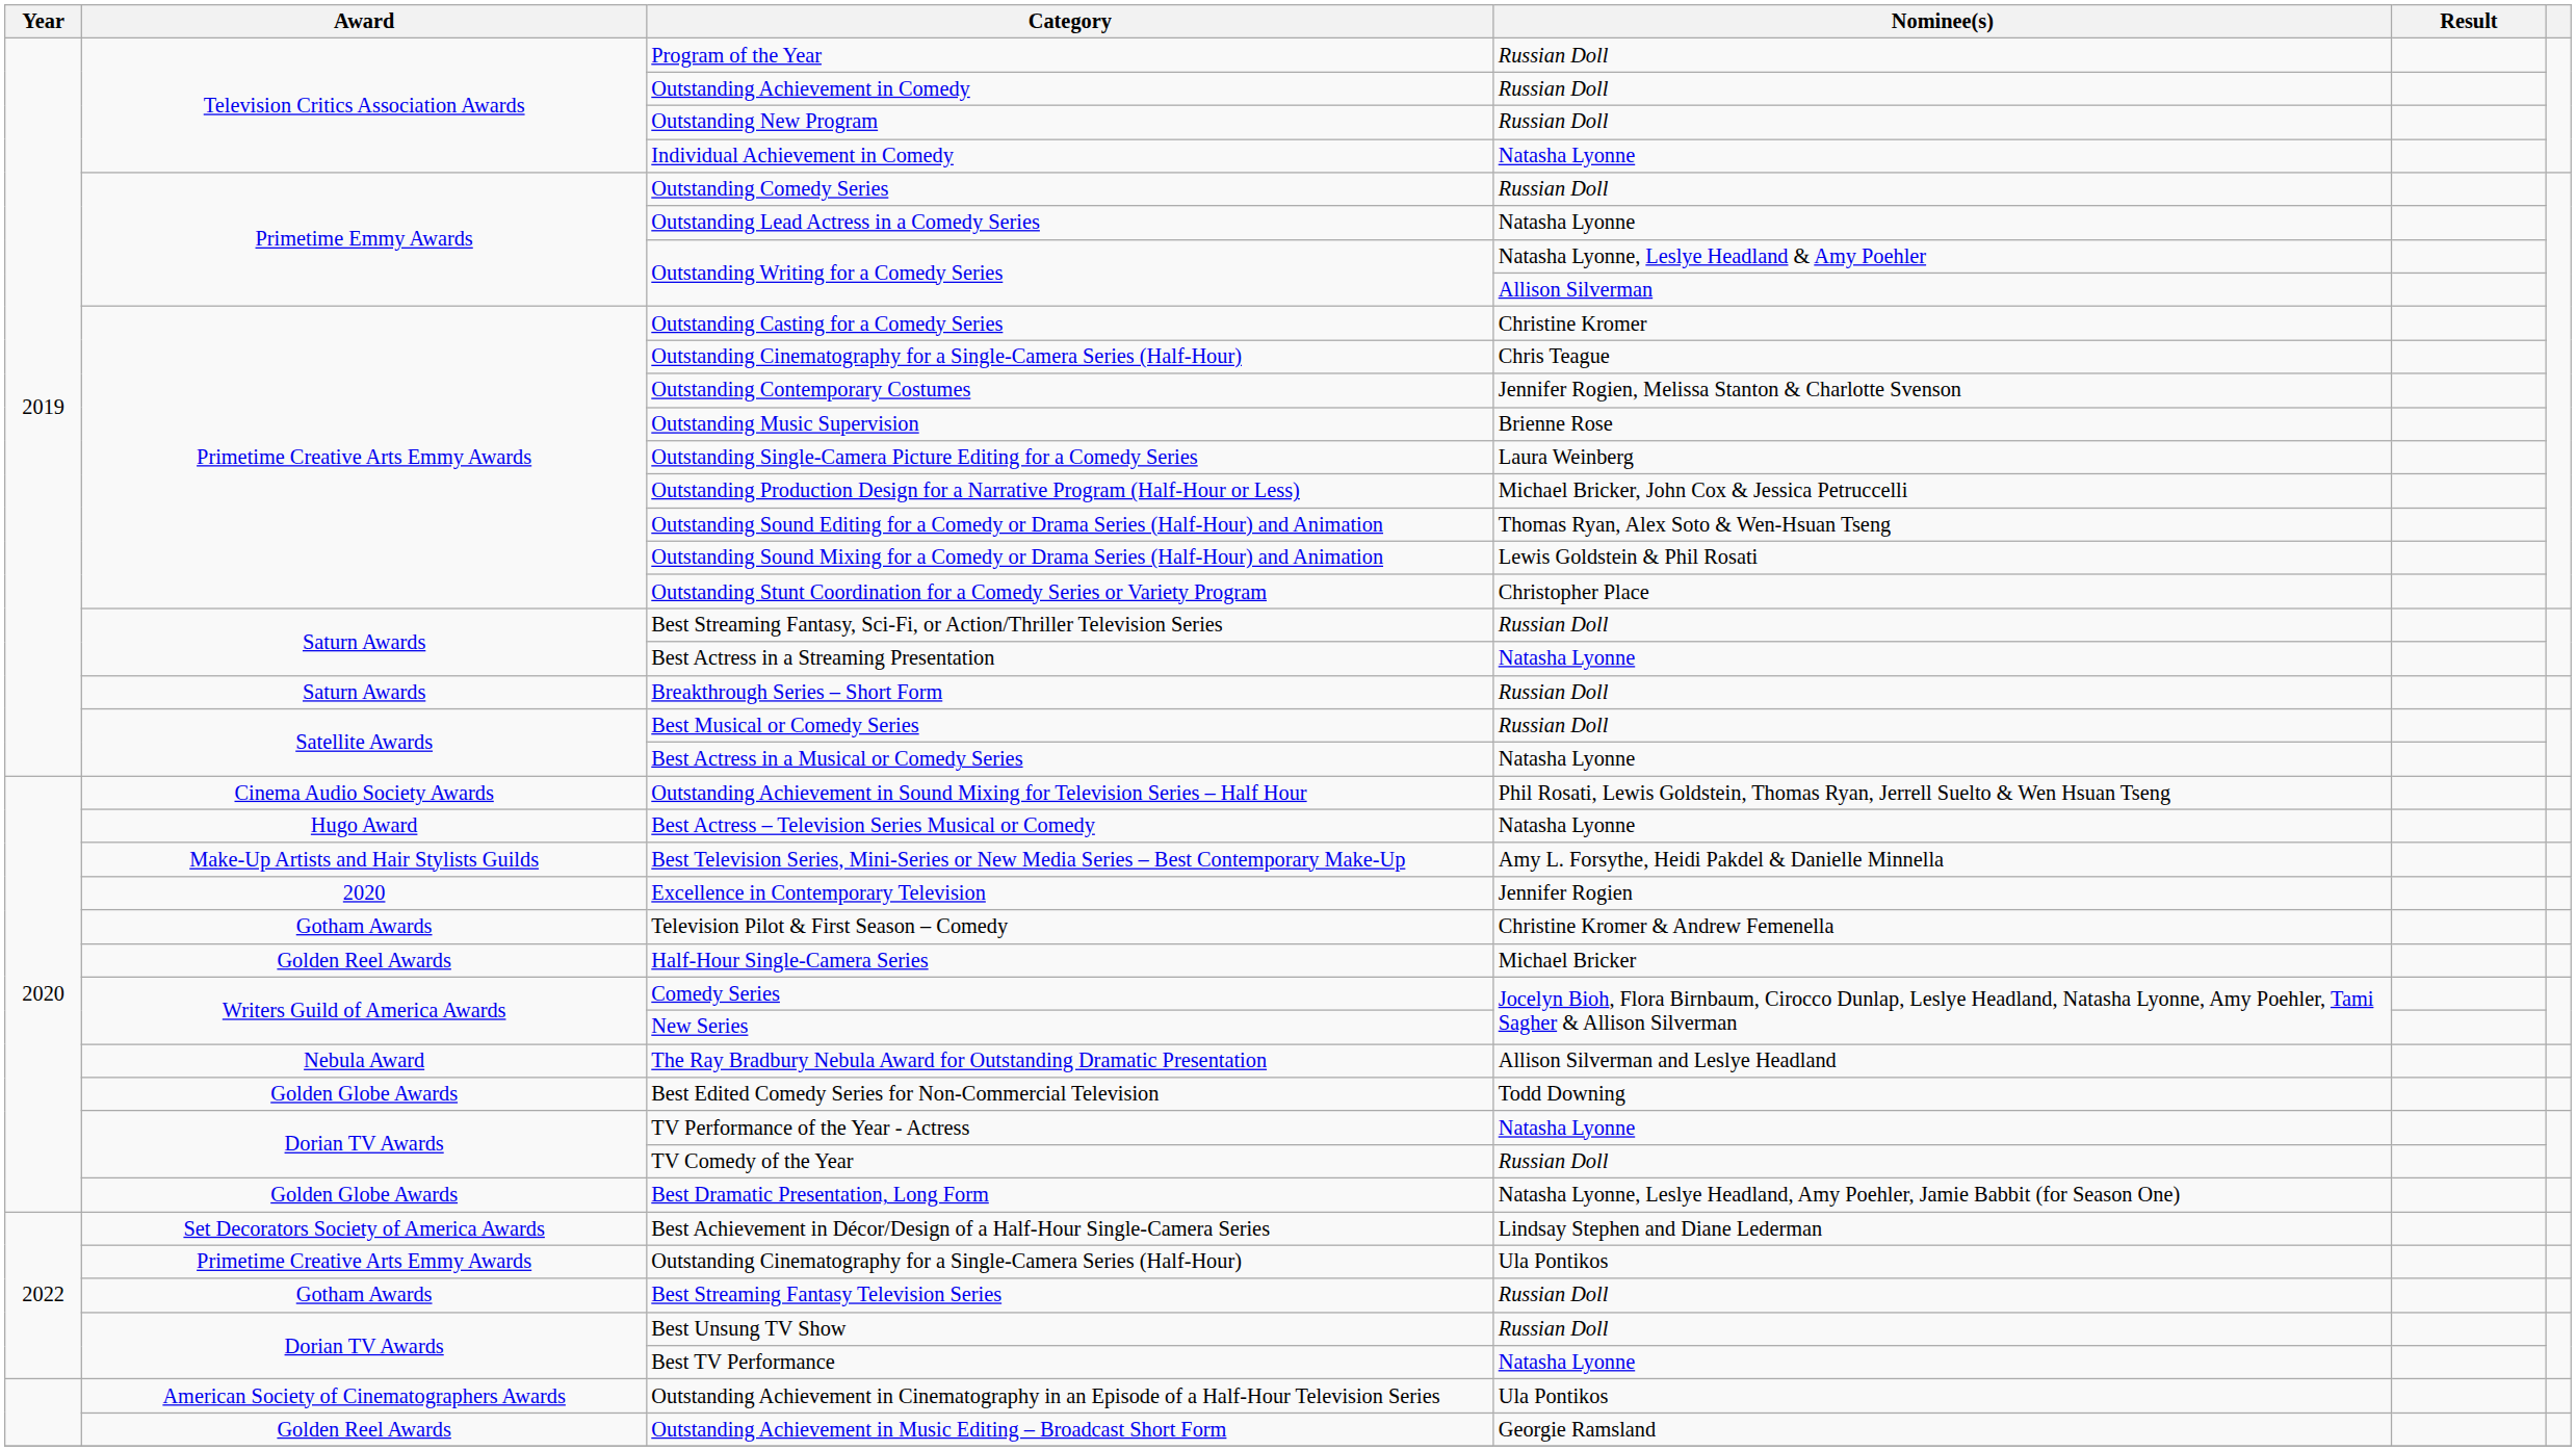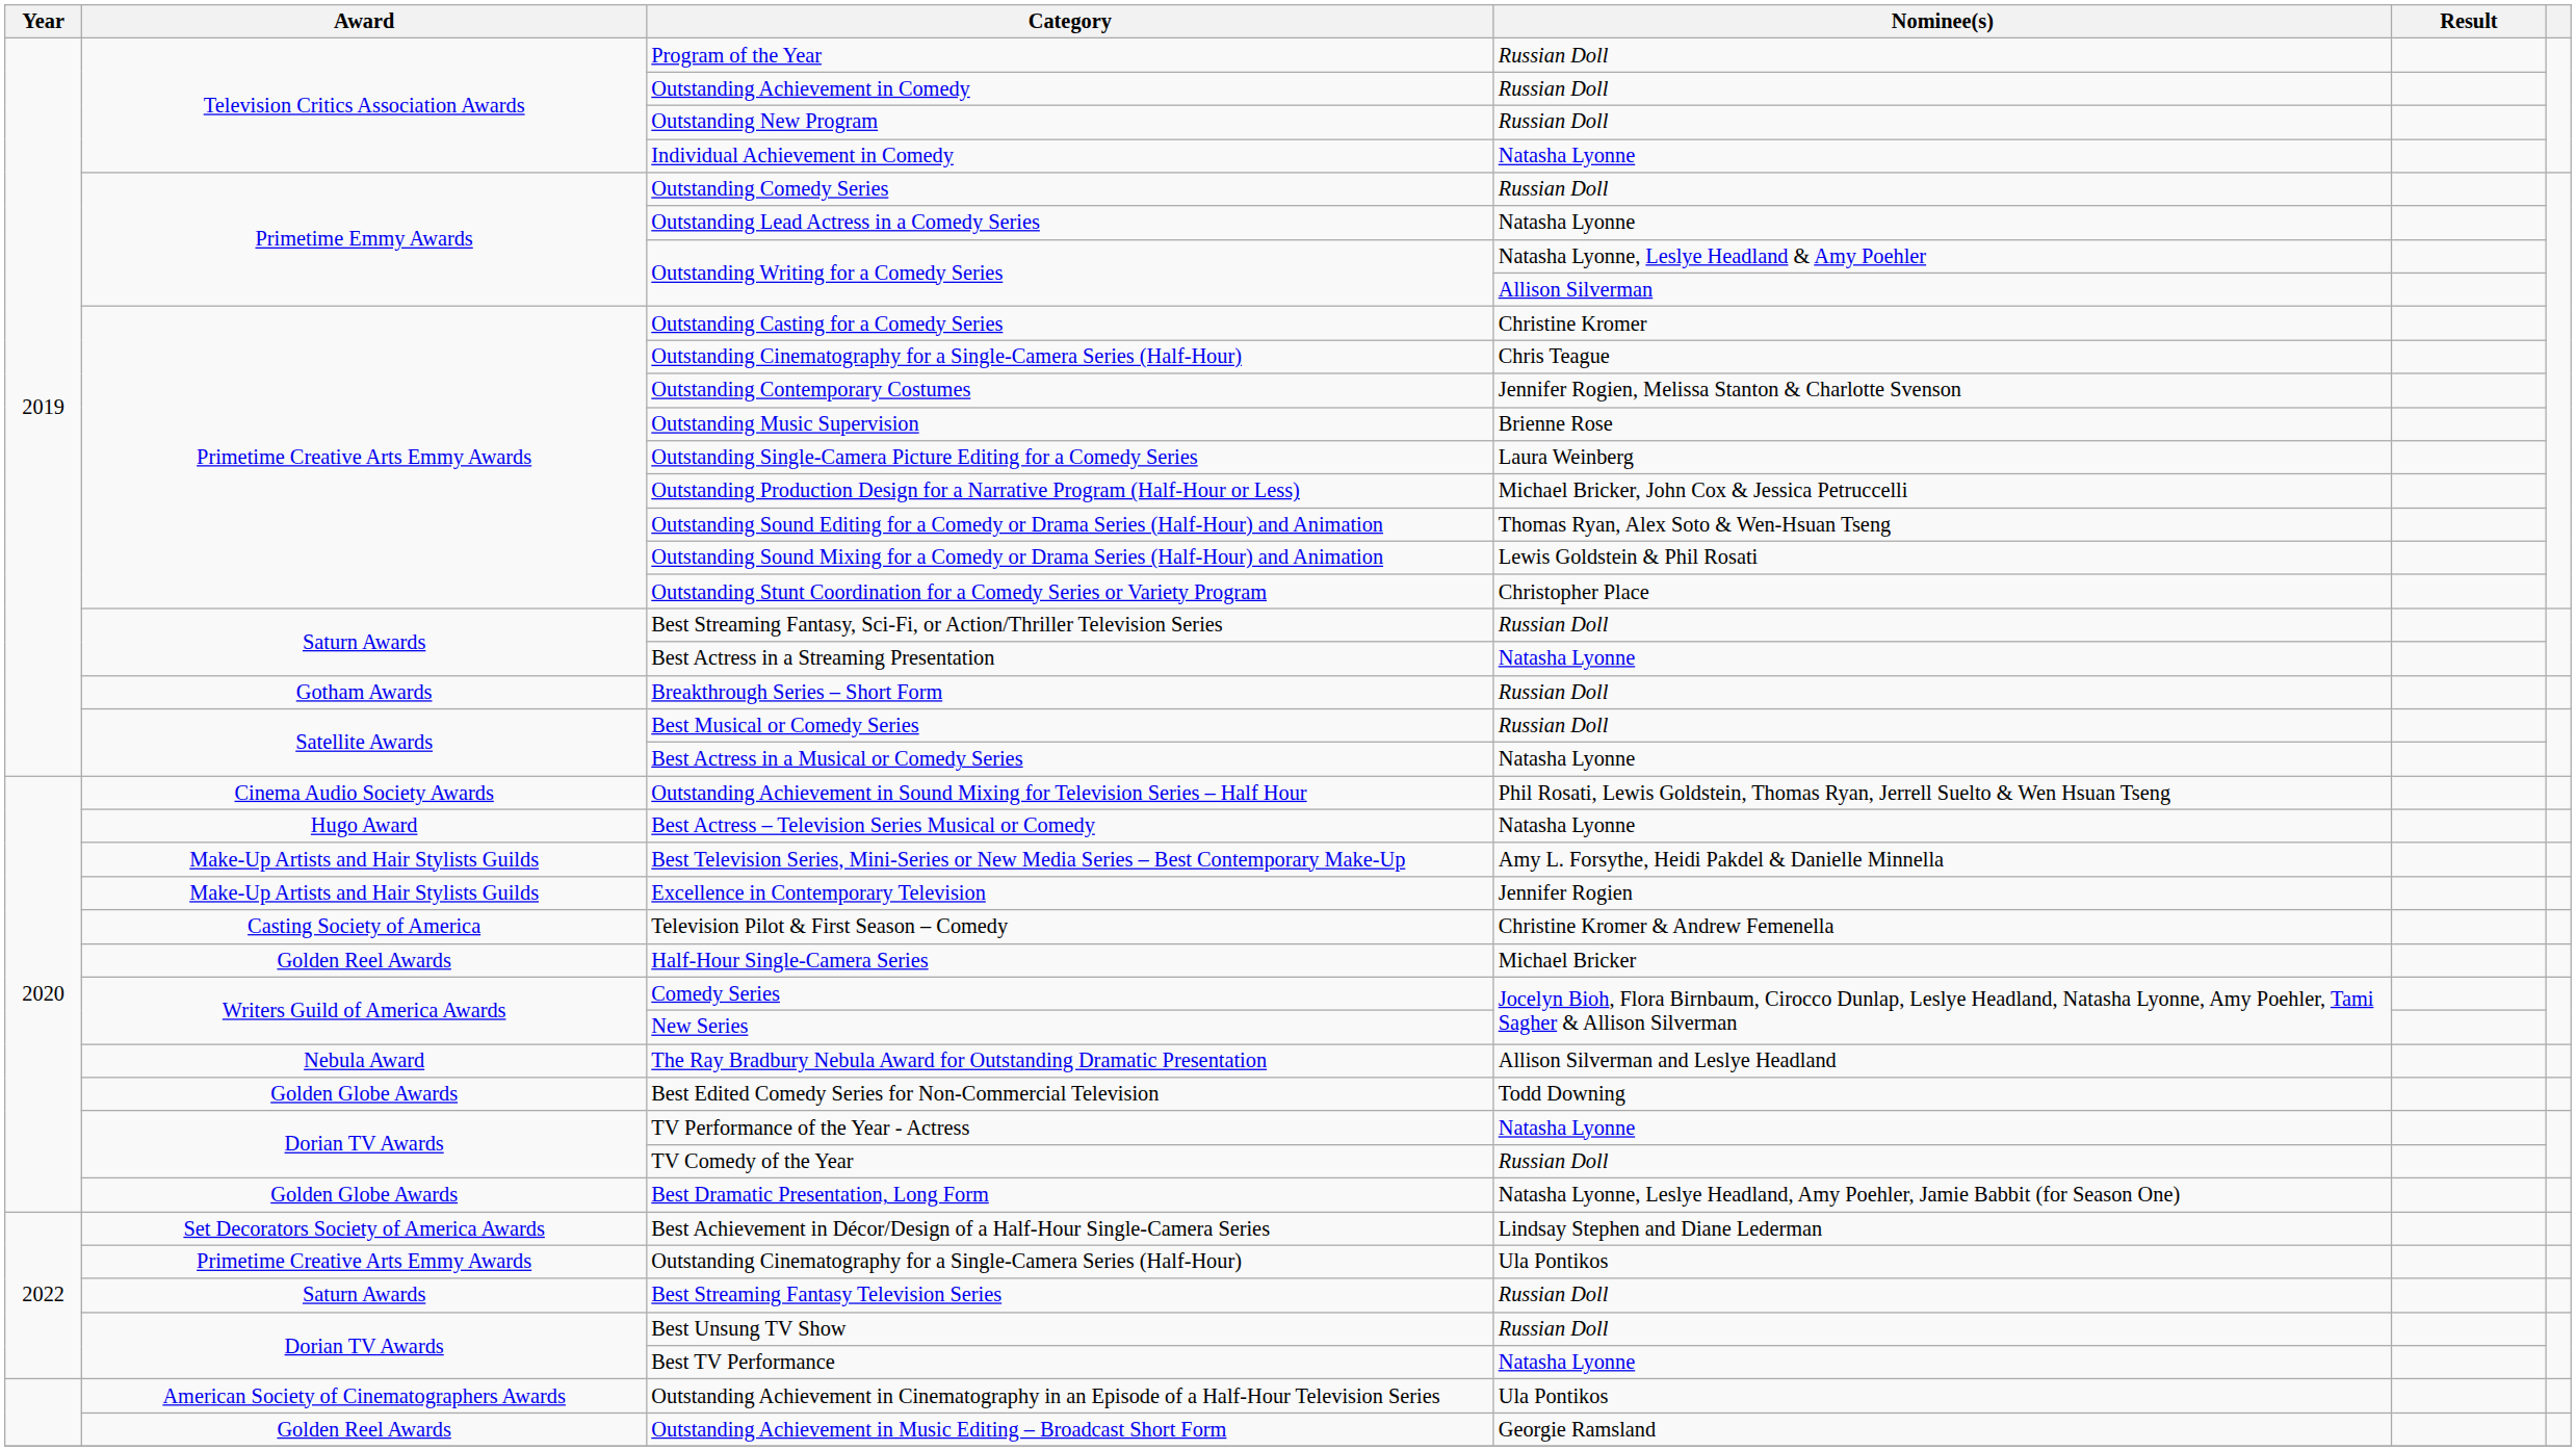Breakthrough Series – Short Form | Award: Saturn Awards -> Gotham Awards
Excellence in Contemporary Television | Award: 2020 -> Make-Up Artists and Hair Stylists Guilds
Television Pilot & First Season – Comedy | Award: Gotham Awards -> Casting Society of America
Best Streaming Fantasy Television Series | Award: Gotham Awards -> Saturn Awards
